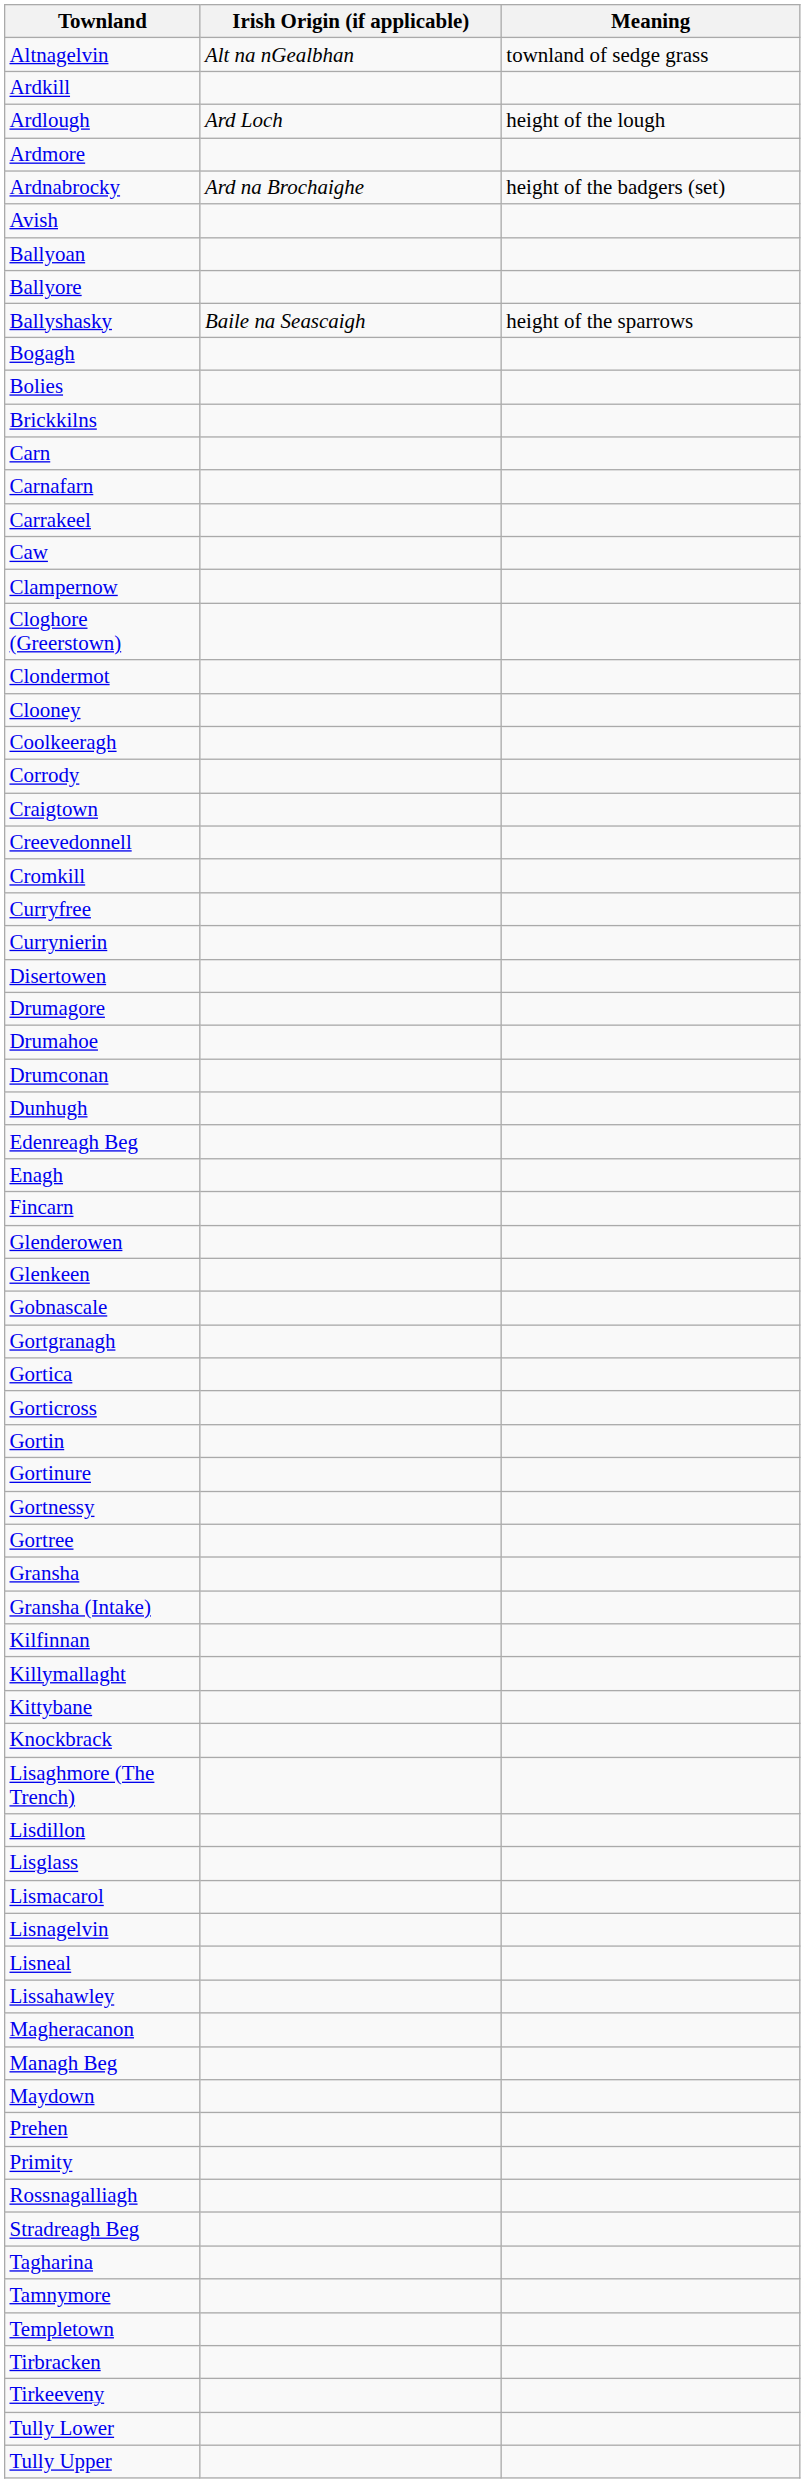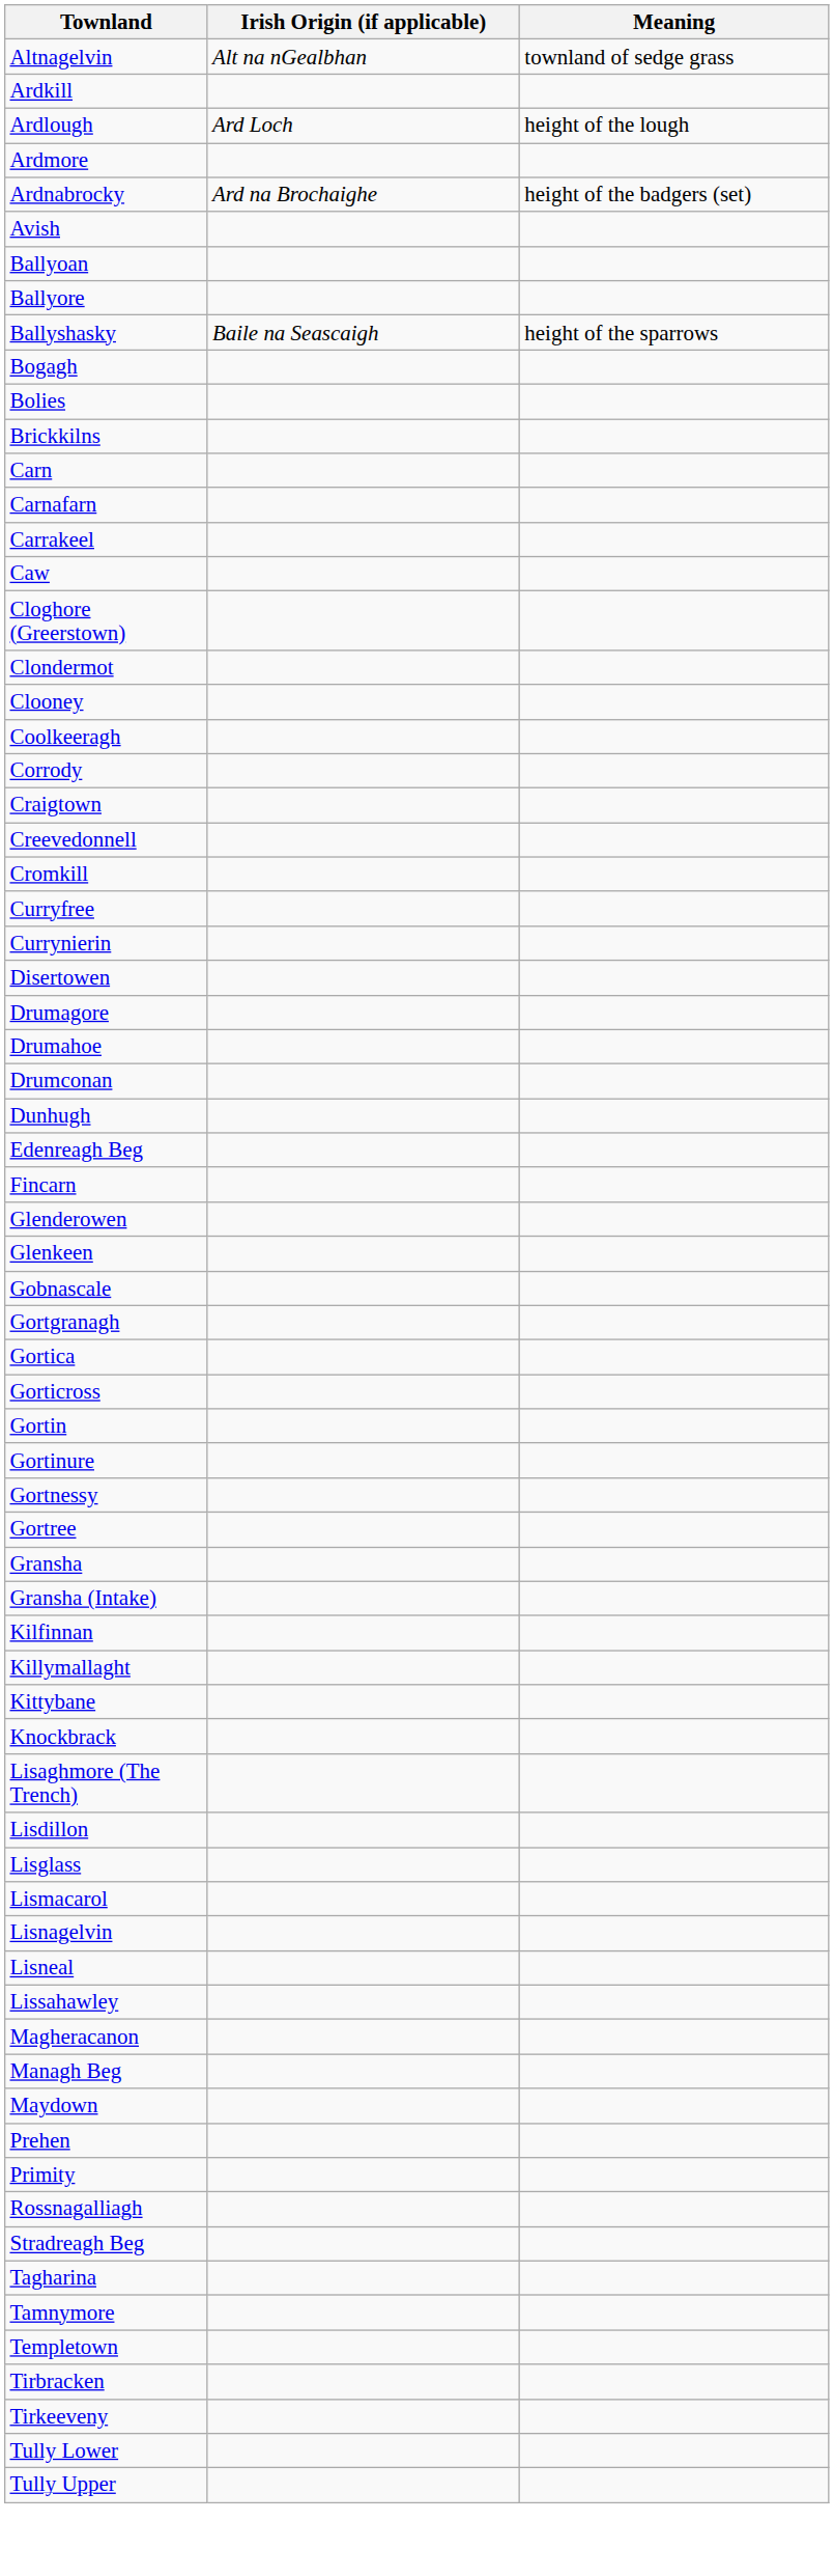- row: Clampernow
- row: Enagh
